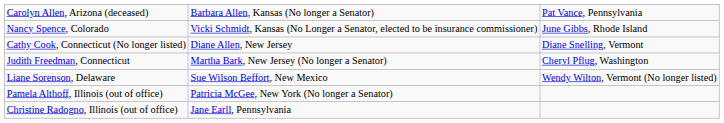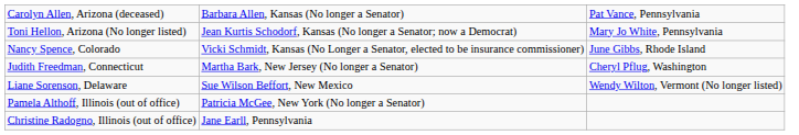+ row: Toni Hellon, Arizona (No longer listed) | Jean Kurtis Schodorf, Kansas (No longer a Senator; now a Democrat) | Mary Jo White, Pennsylvania
- row: Cathy Cook, Connecticut (No longer listed) | Diane Allen, New Jersey | Diane Snelling, Vermont
